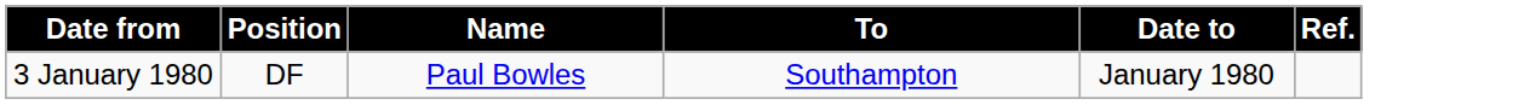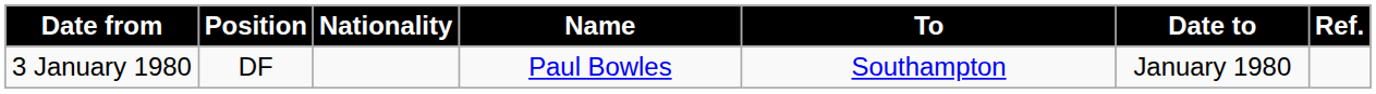+ column: Nationality
